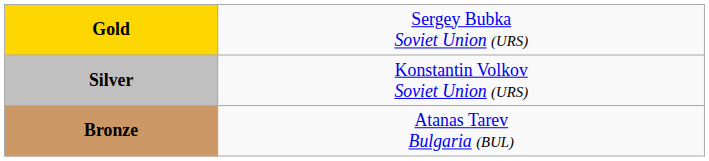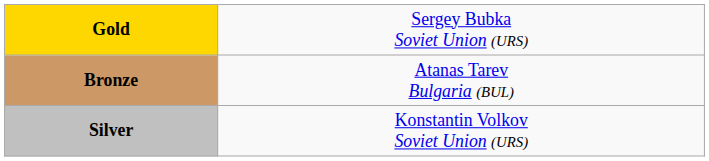rows swapped: Silver <-> Bronze
